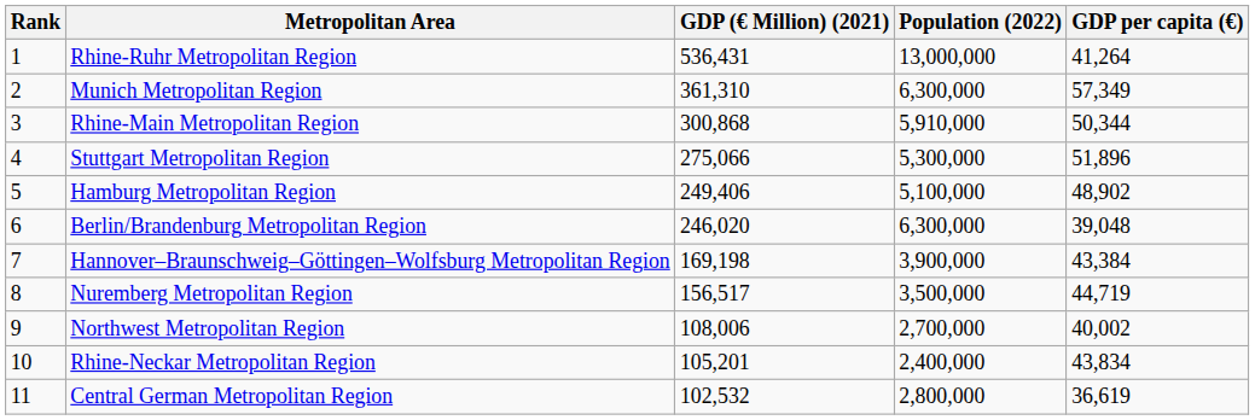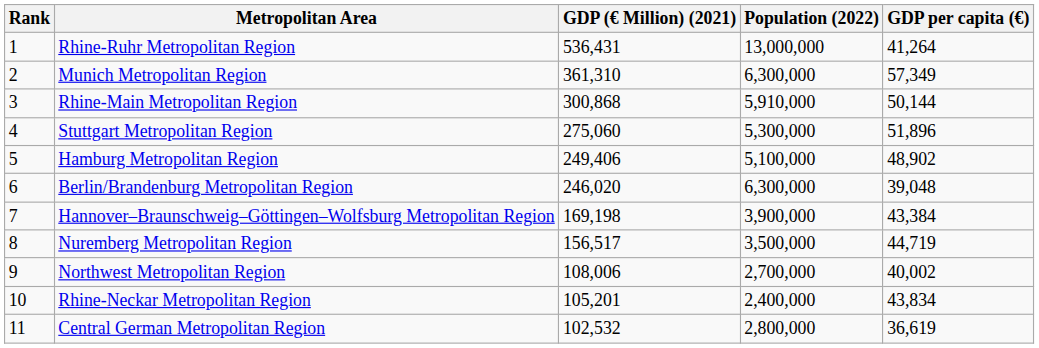Rhine-Main Metropolitan Region | GDP per capita (€): 50,344 -> 50,144
Stuttgart Metropolitan Region | GDP (€ Million) (2021): 275,066 -> 275,060
